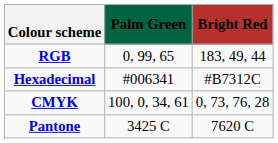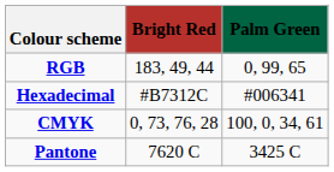columns swapped: Bright Red <-> Palm Green
